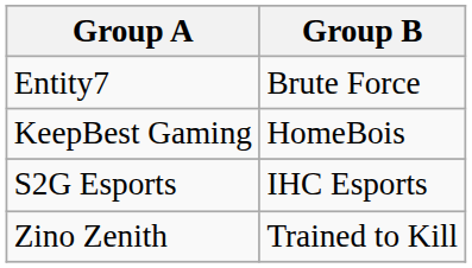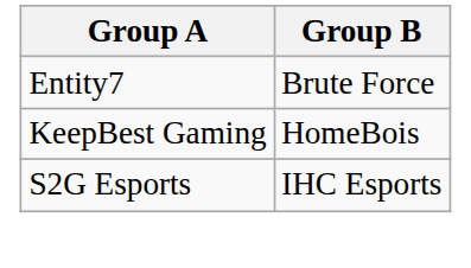- row: Zino Zenith | Trained to Kill
